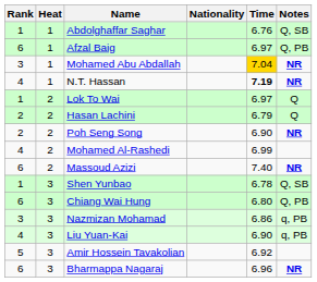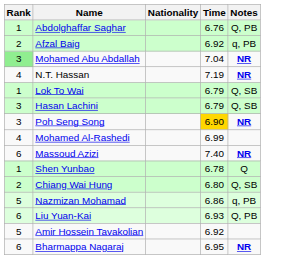- column: Heat | 1 | 1 | 1 | 1 | 2 | 2 | 2 | 2 | 2 | 3 | 3 | 3 | 3 | 3 | 3
Abdolghaffar Saghar | Notes: Q, SB -> Q, PB
Afzal Baig | Rank: 6 -> 2
Afzal Baig | Time: 6.97 -> 6.92
Afzal Baig | Notes: Q, PB -> q, PB
Mohamed Abu Abdallah | Rank: no background -> lightgreen background
Mohamed Abu Abdallah | Time: gold background -> no background
N.T. Hassan | Time: bold -> normal
Lok To Wai | Time: 6.97 -> 6.79
Lok To Wai | Notes: Q -> Q, SB
Hasan Lachini | Rank: 2 -> 3
Hasan Lachini | Notes: Q -> Q, SB
Poh Seng Song | Rank: 2 -> 3
Poh Seng Song | Time: no background -> gold background
Shen Yunbao | Notes: Q, SB -> Q
Chiang Wai Hung | Rank: 6 -> 2
Chiang Wai Hung | Notes: Q, PB -> Q, SB
Nazmizan Mohamad | Rank: 3 -> 5
Liu Yuan-Kai | Rank: 4 -> 6
Liu Yuan-Kai | Time: 6.90 -> 6.93
Liu Yuan-Kai | Notes: q, PB -> Q, PB
Bharmappa Nagaraj | Time: 6.96 -> 6.95
